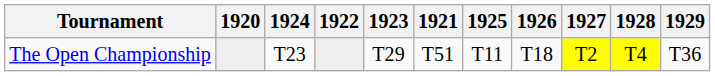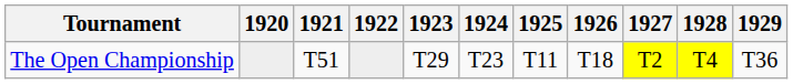columns swapped: 1921 <-> 1924
